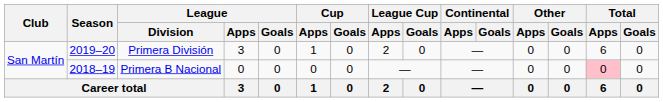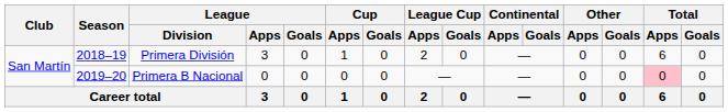Primera División | Season: 2019–20 -> 2018–19
Primera B Nacional | Season: 2018–19 -> 2019–20
